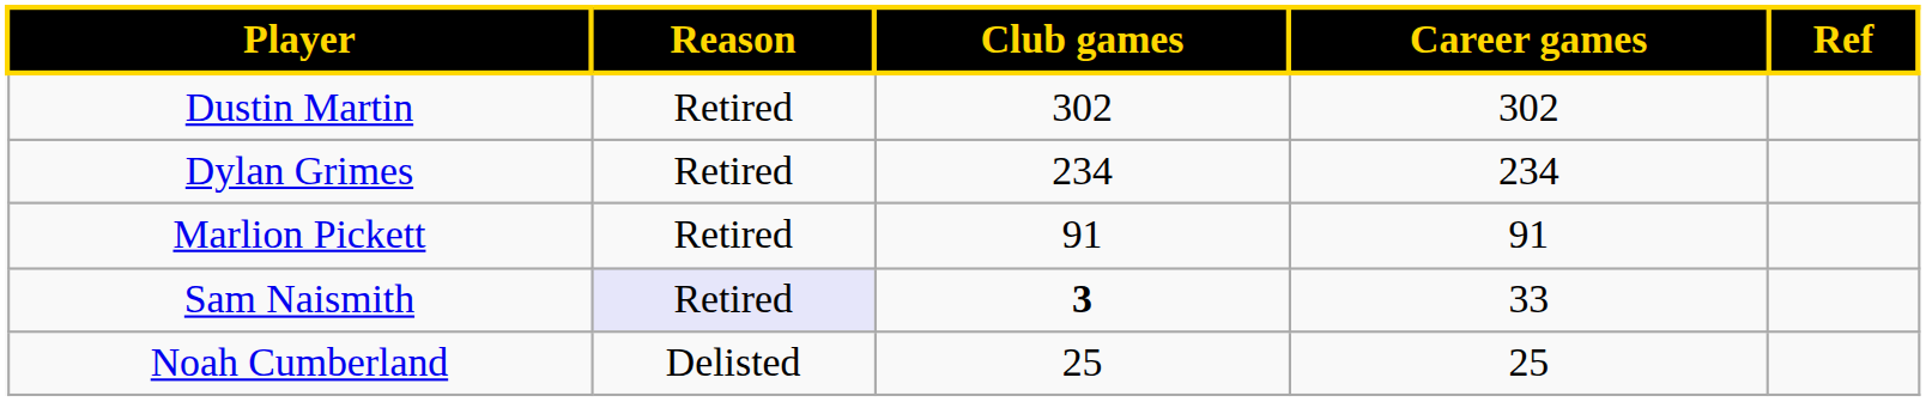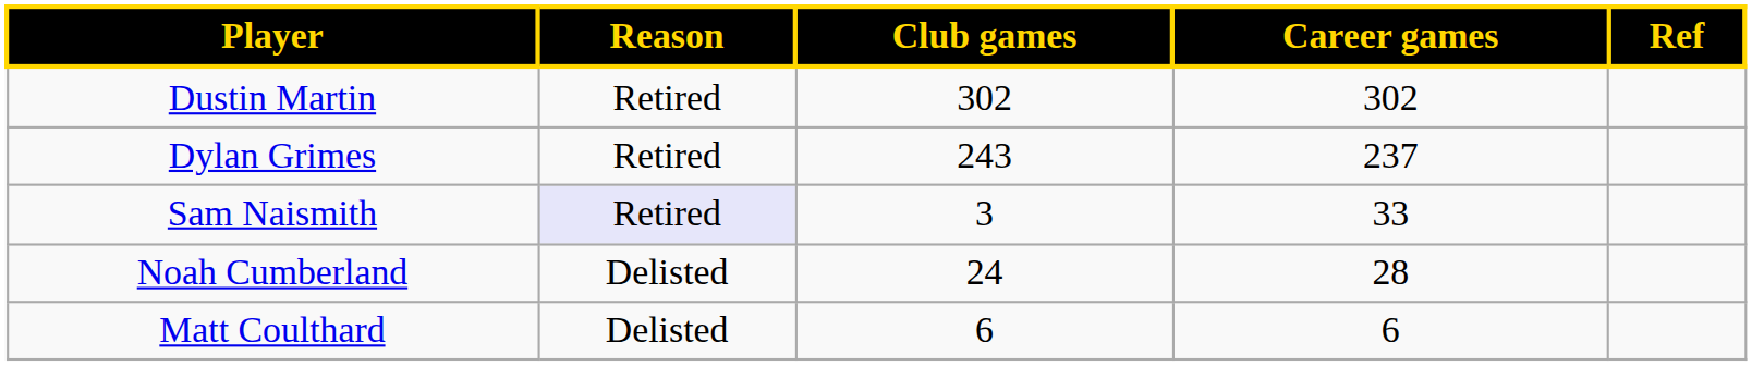Dylan Grimes | Club games: 234 -> 243
Dylan Grimes | Career games: 234 -> 237
- row: Marlion Pickett | Retired | 91 | 91
Sam Naismith | Club games: bold -> normal
Noah Cumberland | Club games: 25 -> 24
Noah Cumberland | Career games: 25 -> 28
+ row: Matt Coulthard | Delisted | 6 | 6
